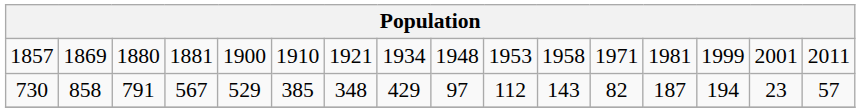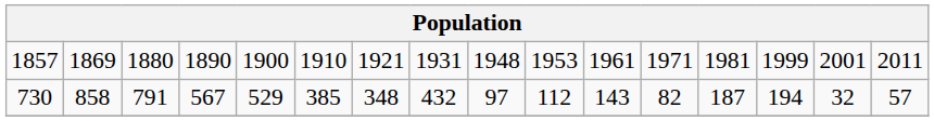1857 | column 4: 1881 -> 1890
1857 | column 8: 1934 -> 1931
1857 | column 11: 1958 -> 1961
730 | column 8: 429 -> 432
730 | column 15: 23 -> 32
